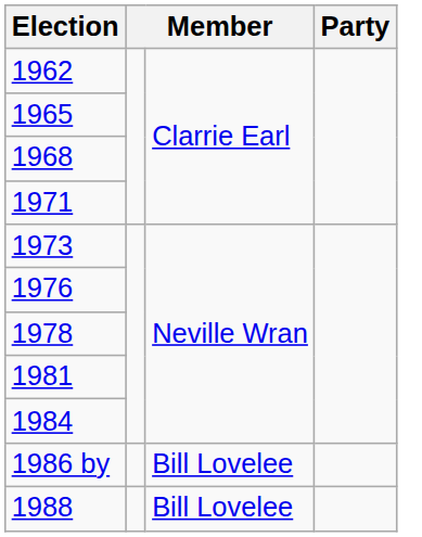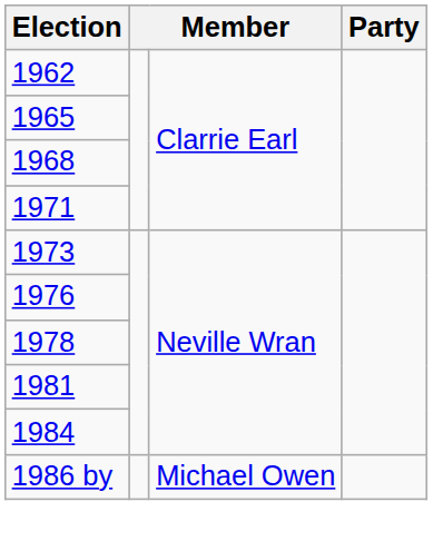1986 by | column 3: Bill Lovelee -> Michael Owen
- row: 1988 | Bill Lovelee
